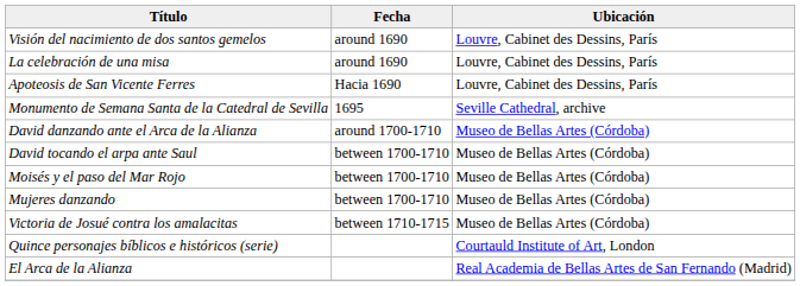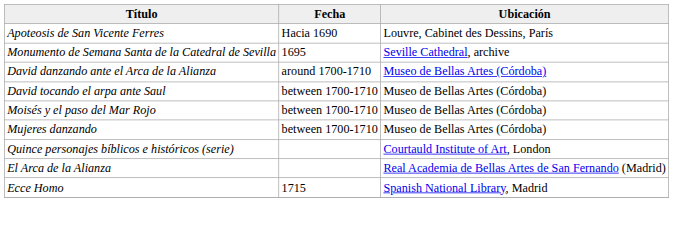- row: Visión del nacimiento de dos santos gemelos | around 1690 | Louvre, Cabinet des Dessins, París
- row: La celebración de una misa | around 1690 | Louvre, Cabinet des Dessins, París
- row: Victoria de Josué contra los amalacitas | between 1710-1715 | Museo de Bellas Artes (Córdoba)
+ row: Ecce Homo | 1715 | Spanish National Library, Madrid
